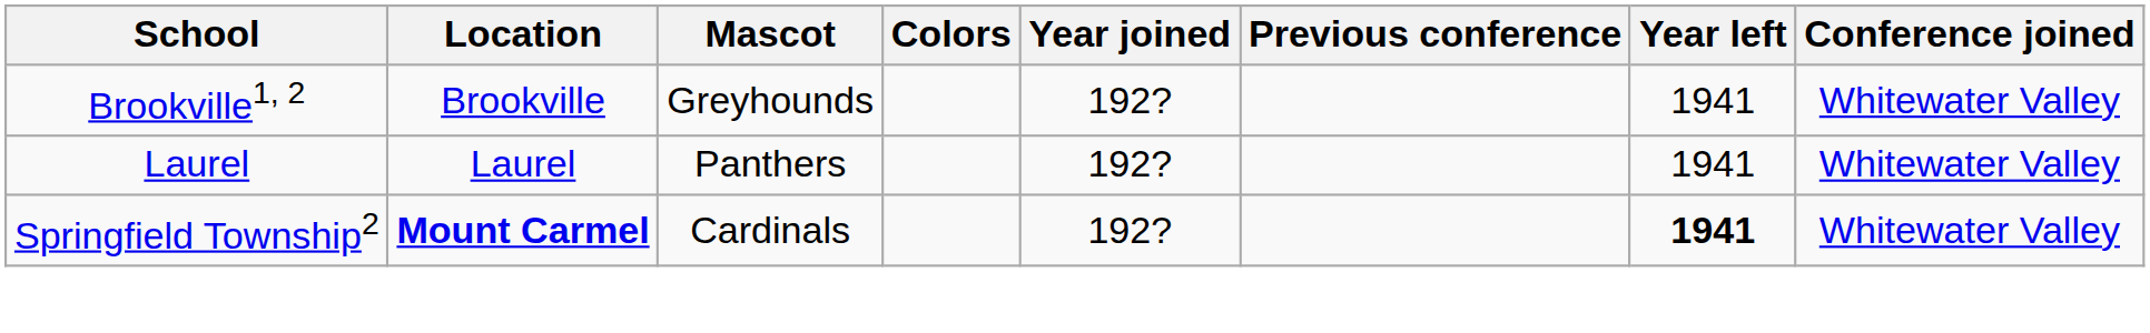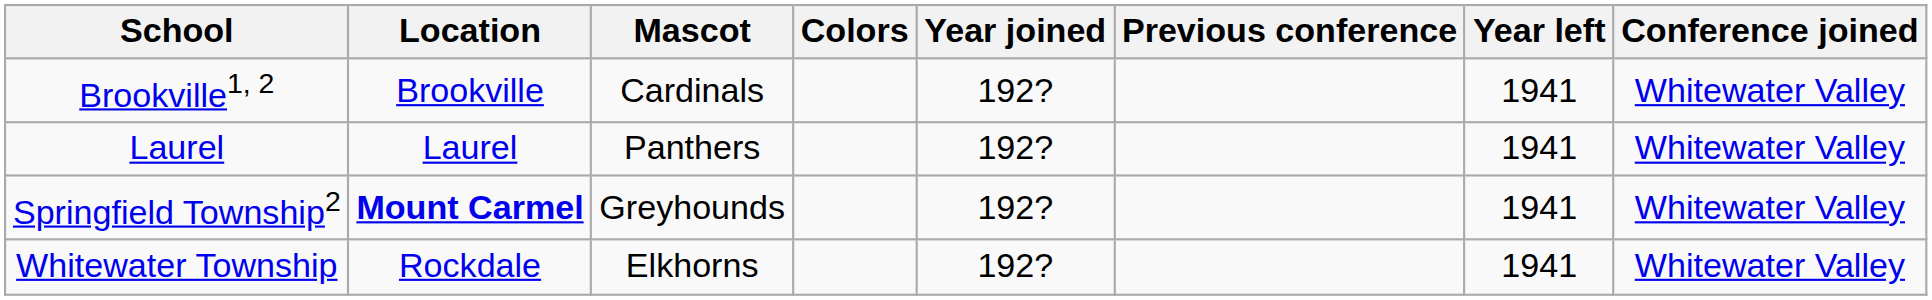Brookville1, 2 | Mascot: Greyhounds -> Cardinals
Springfield Township2 | Mascot: Cardinals -> Greyhounds
Springfield Township2 | Year left: bold -> normal
+ row: Whitewater Township | Rockdale | Elkhorns | 192? | 1941 | Whitewater Valley
